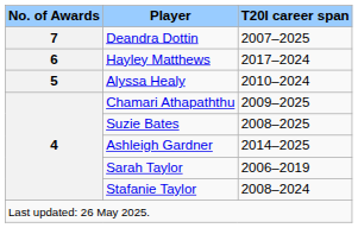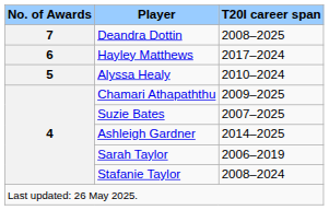Deandra Dottin | T20I career span: 2007–2025 -> 2008–2025
Suzie Bates | T20I career span: 2008–2025 -> 2007–2025
